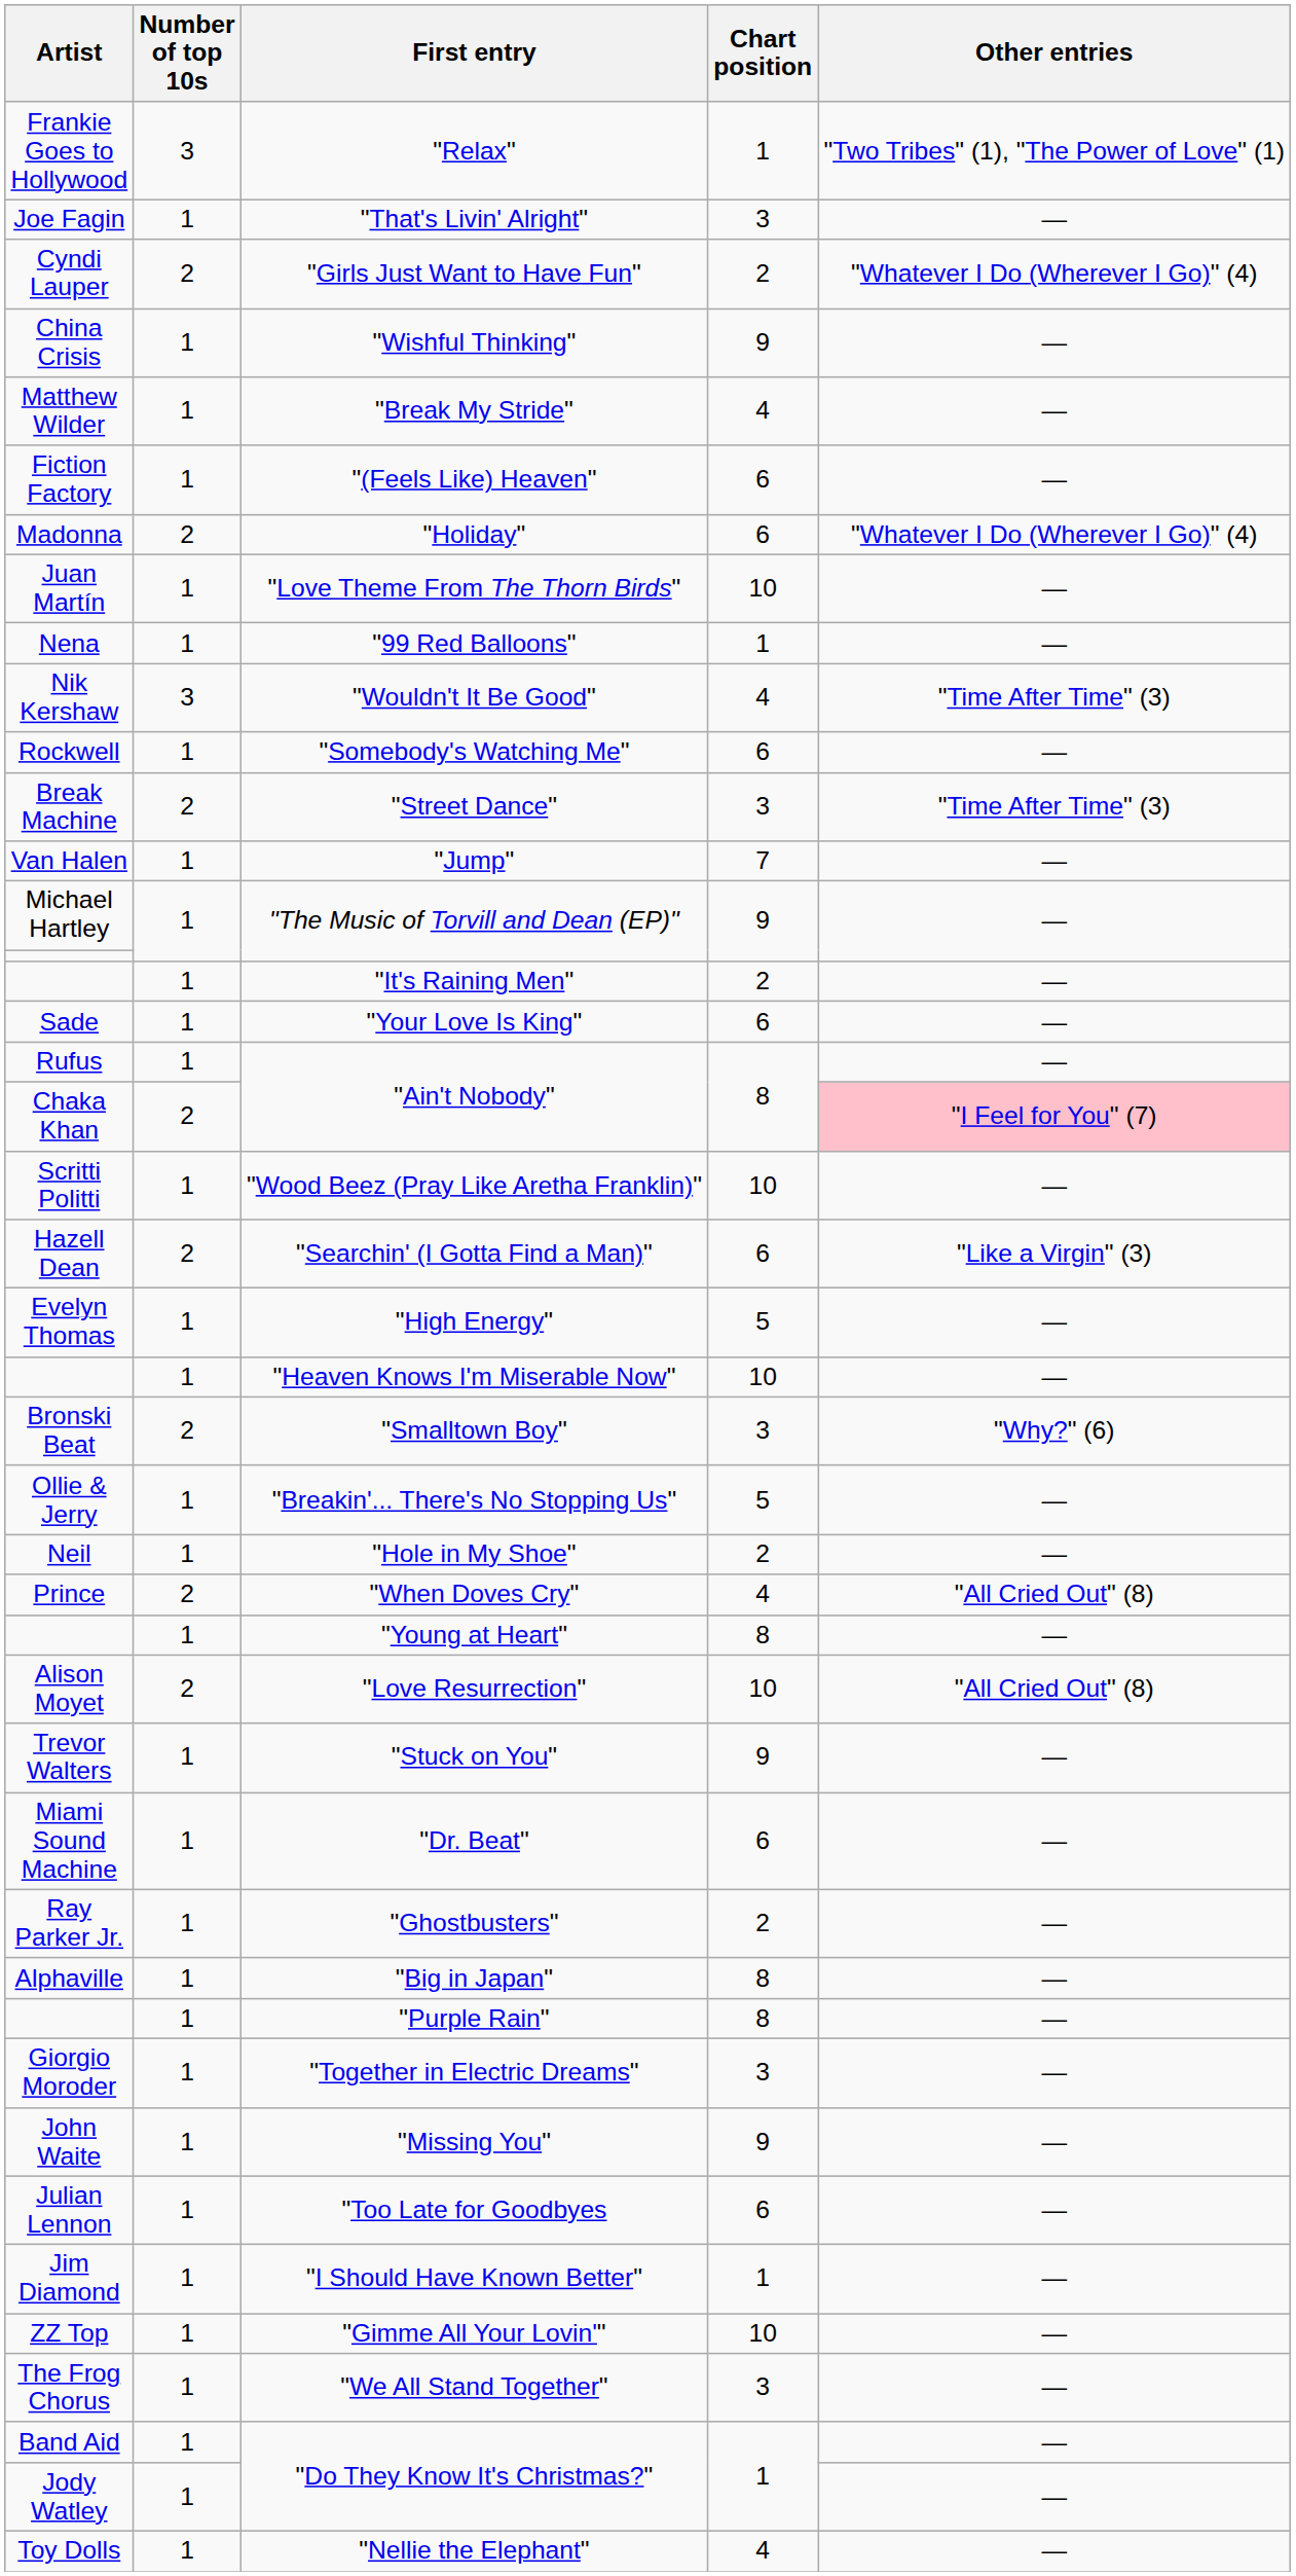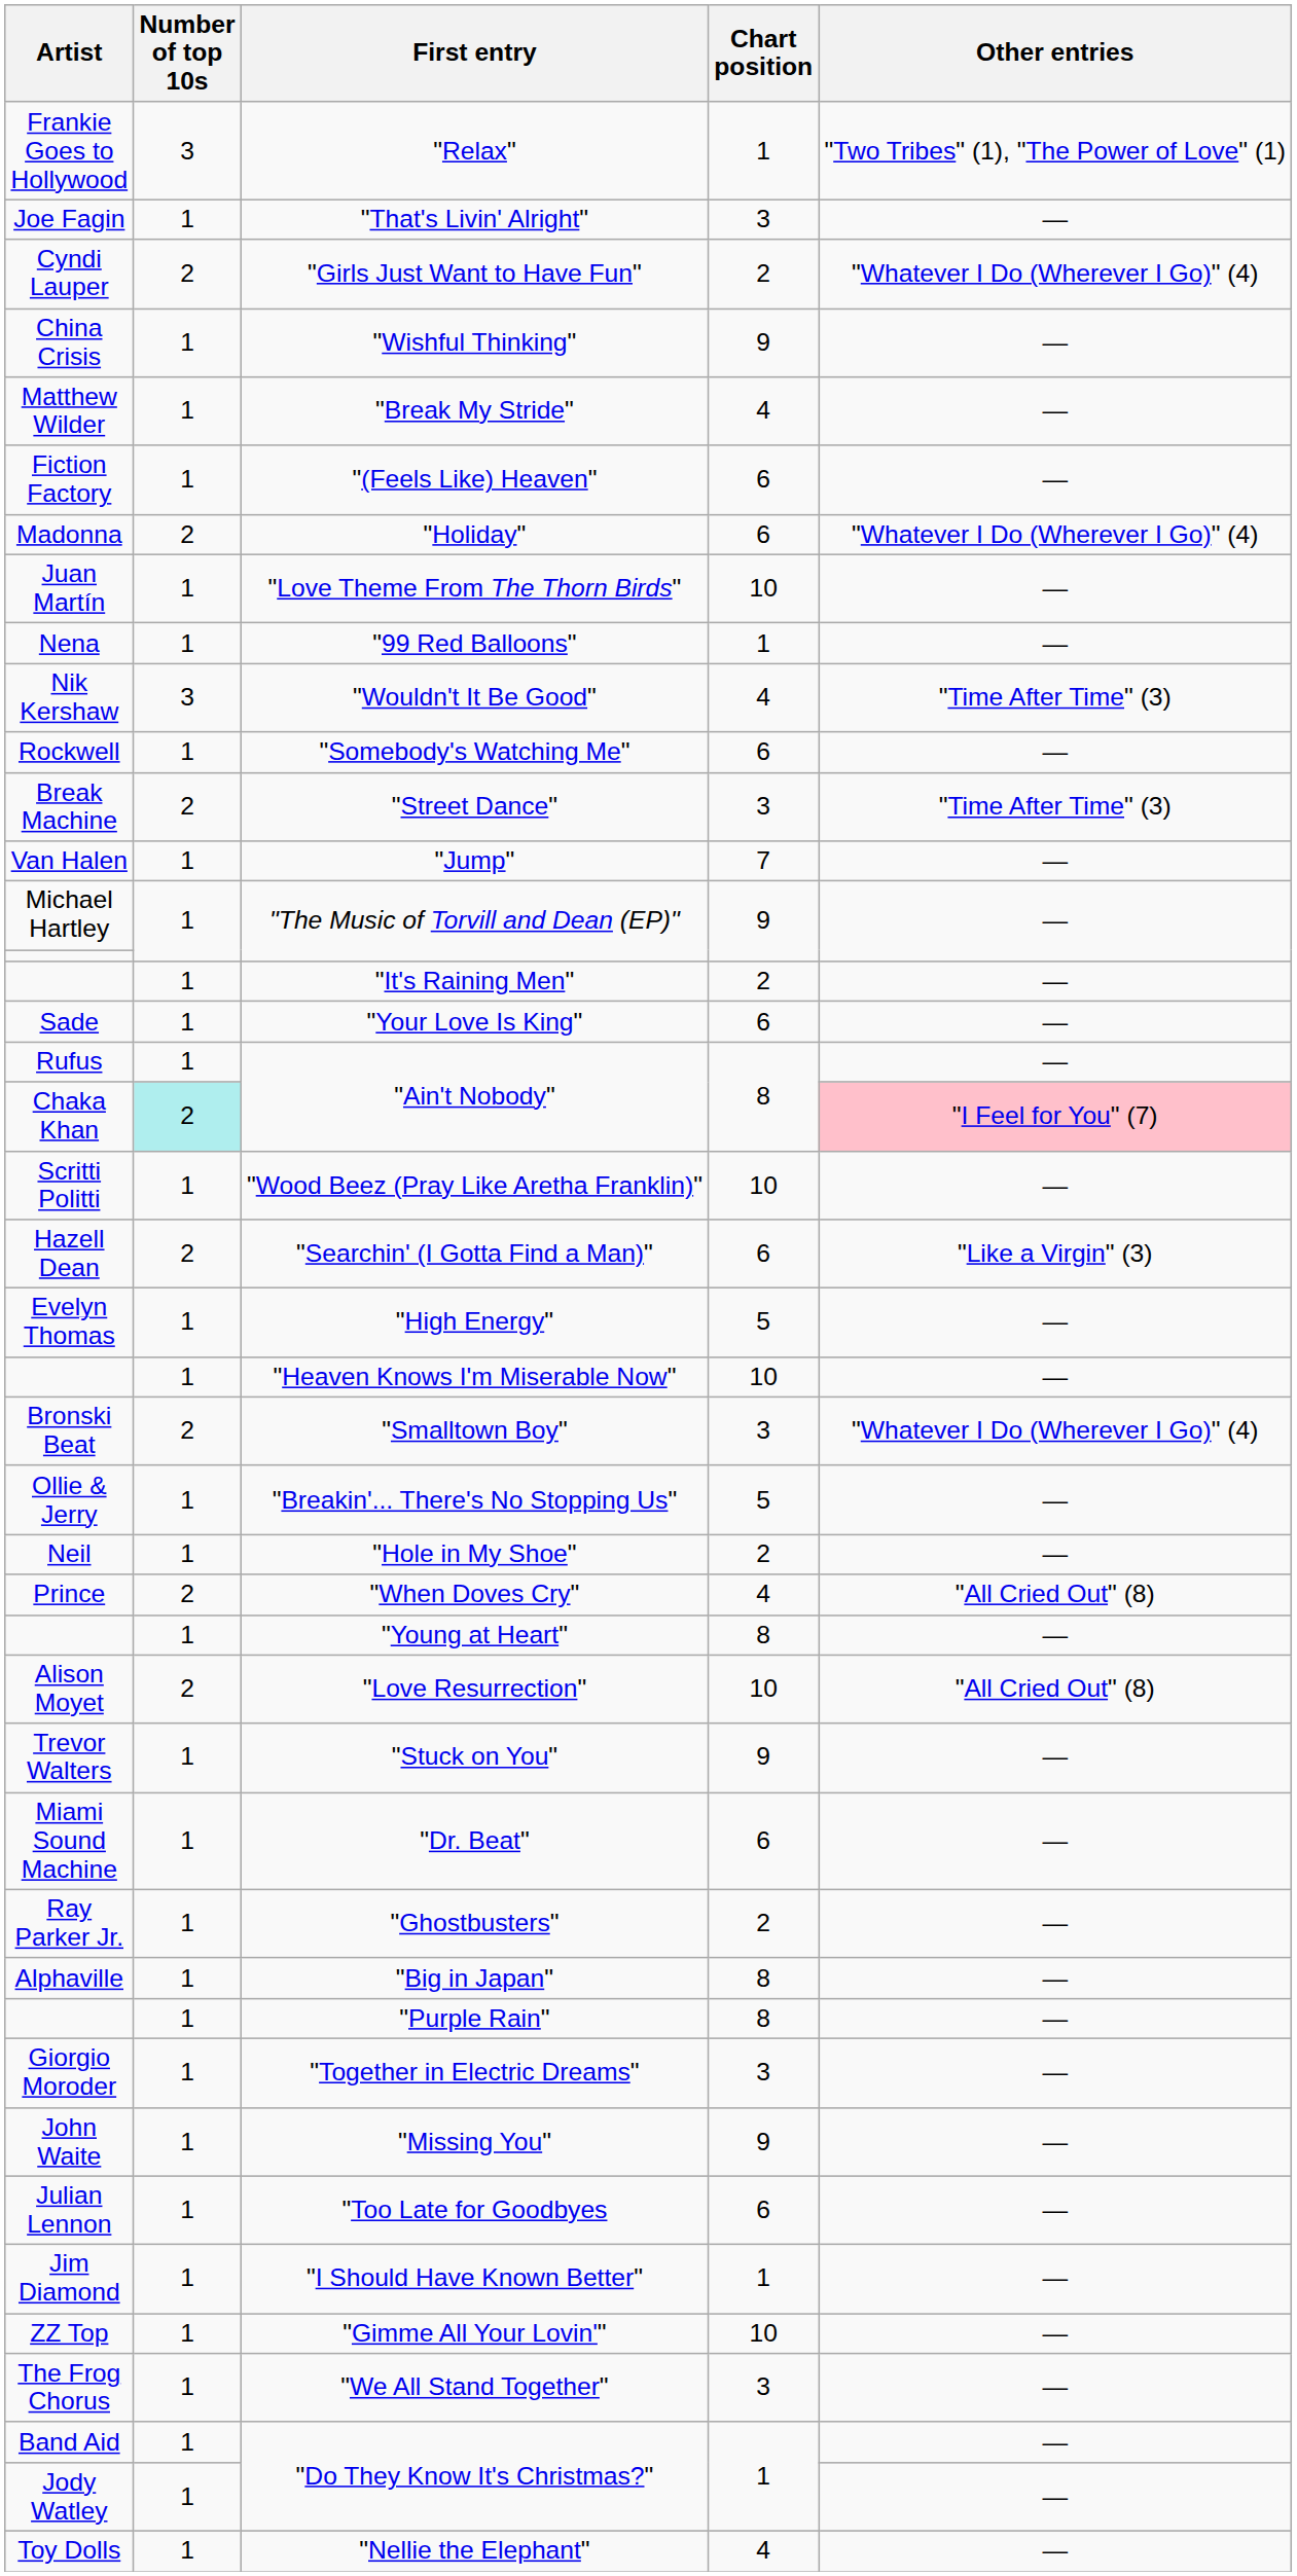Chaka Khan / "Ain't Nobody" | Number of top 10s: no background -> paleturquoise background
"Smalltown Boy" | Other entries: "Why?" (6) -> "Whatever I Do (Wherever I Go)" (4)
